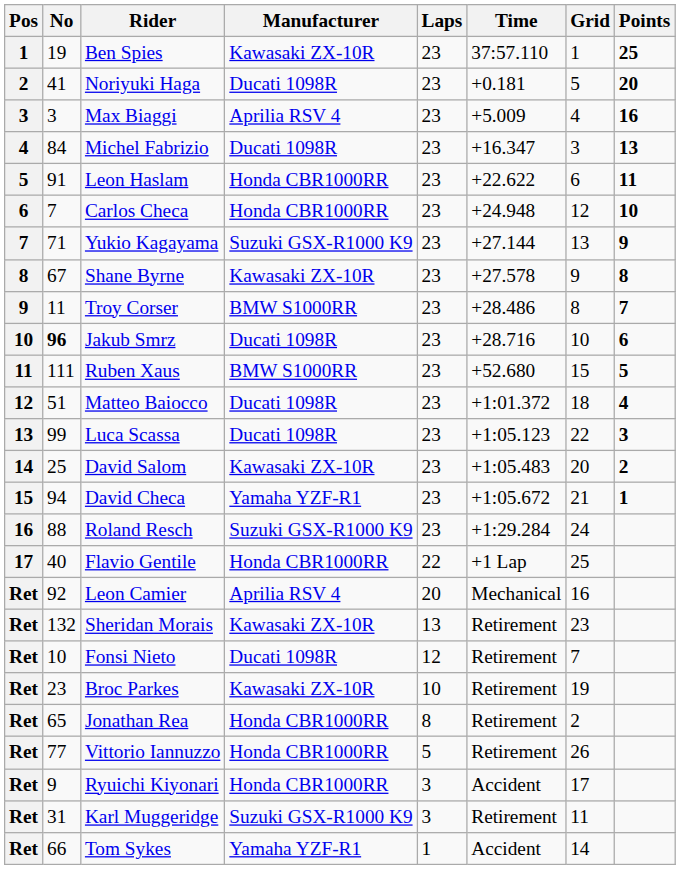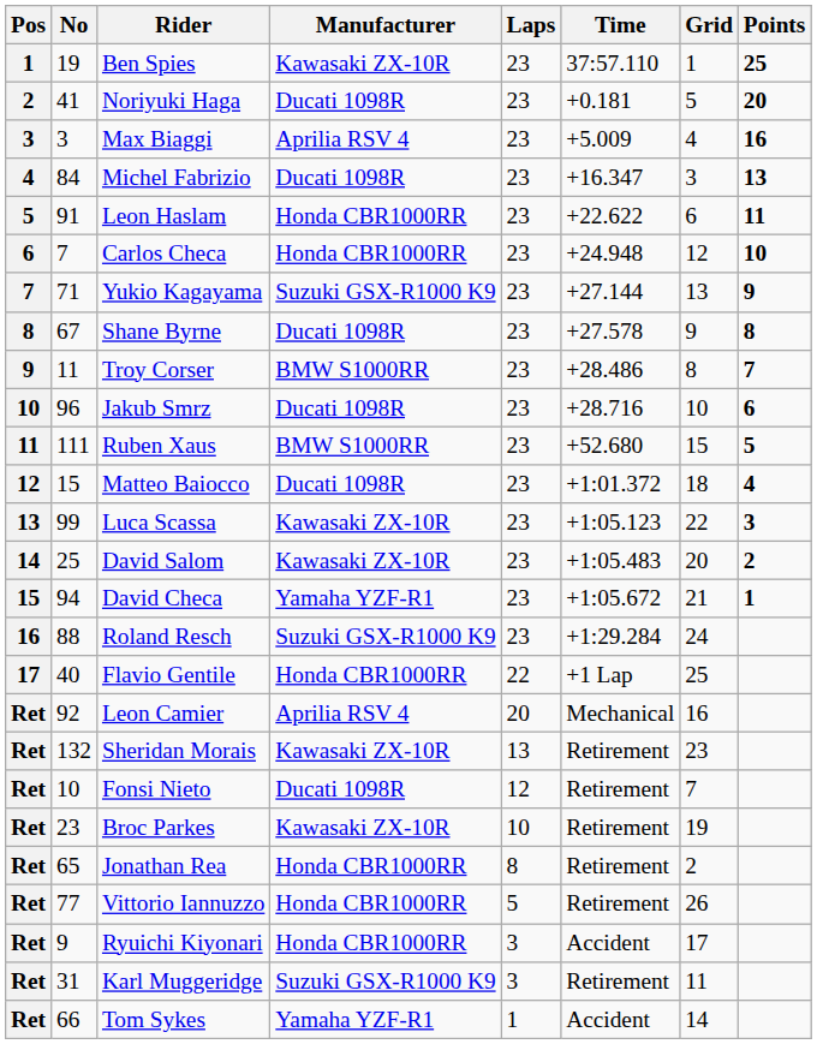Shane Byrne | Manufacturer: Kawasaki ZX-10R -> Ducati 1098R
Jakub Smrz | No: bold -> normal
Matteo Baiocco | No: 51 -> 15
Luca Scassa | Manufacturer: Ducati 1098R -> Kawasaki ZX-10R
